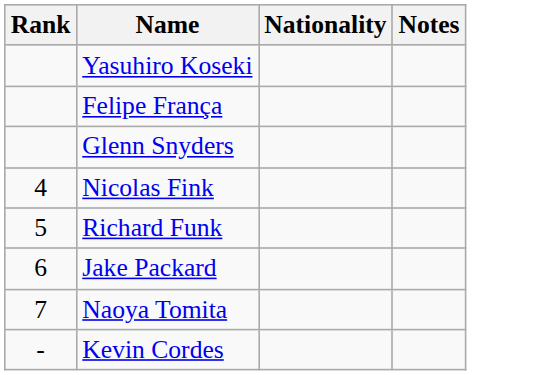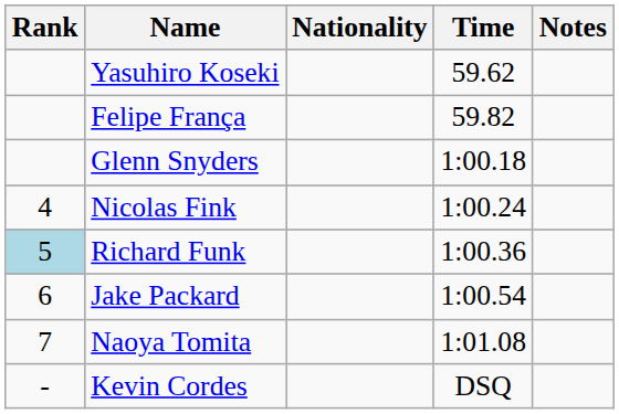+ column: Time | 59.62 | 59.82 | 1:00.18 | 1:00.24 | 1:00.36 | 1:00.54 | 1:01.08 | DSQ
Richard Funk | Rank: no background -> lightblue background
